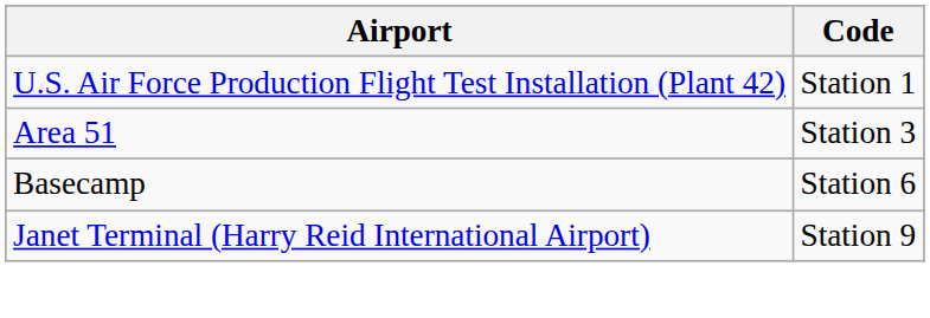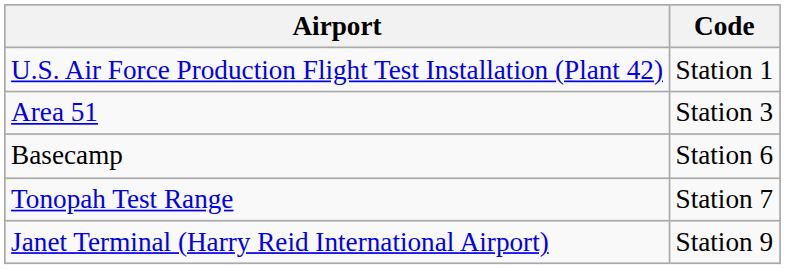+ row: Tonopah Test Range | Station 7
